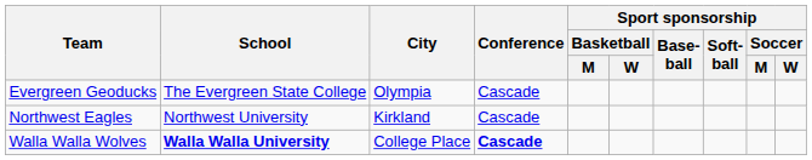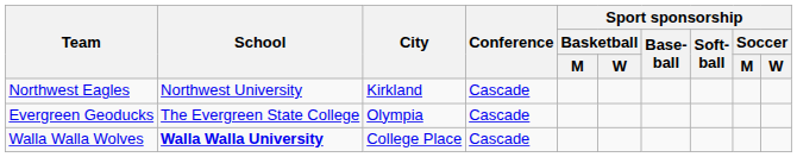rows swapped: Evergreen Geoducks <-> Northwest Eagles
Walla Walla Wolves | Conference: bold -> normal
